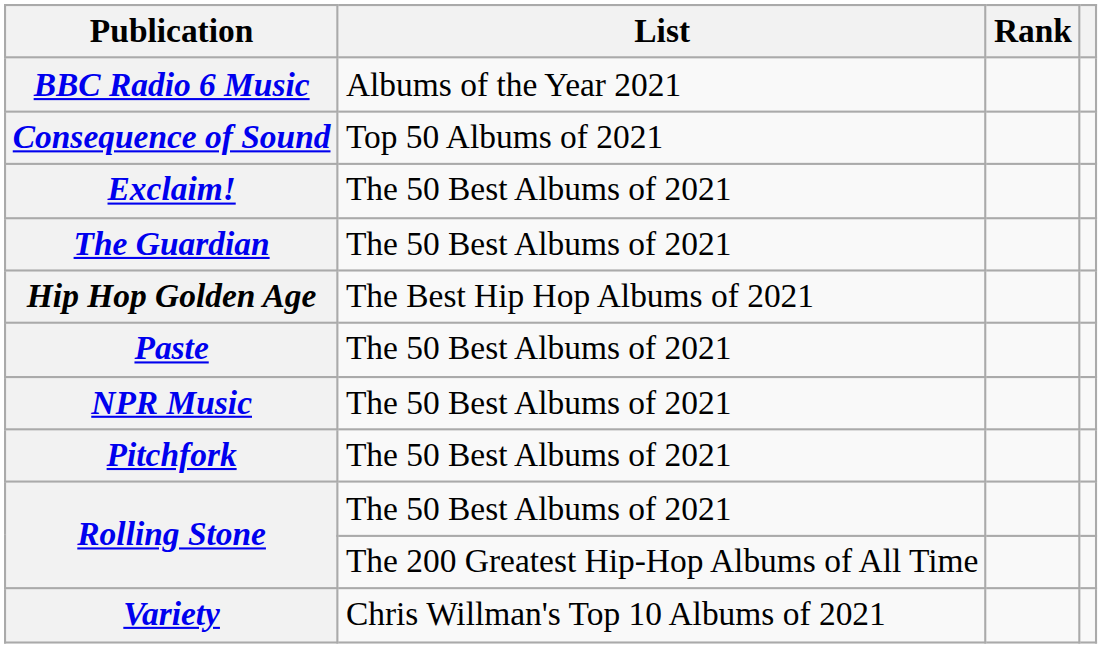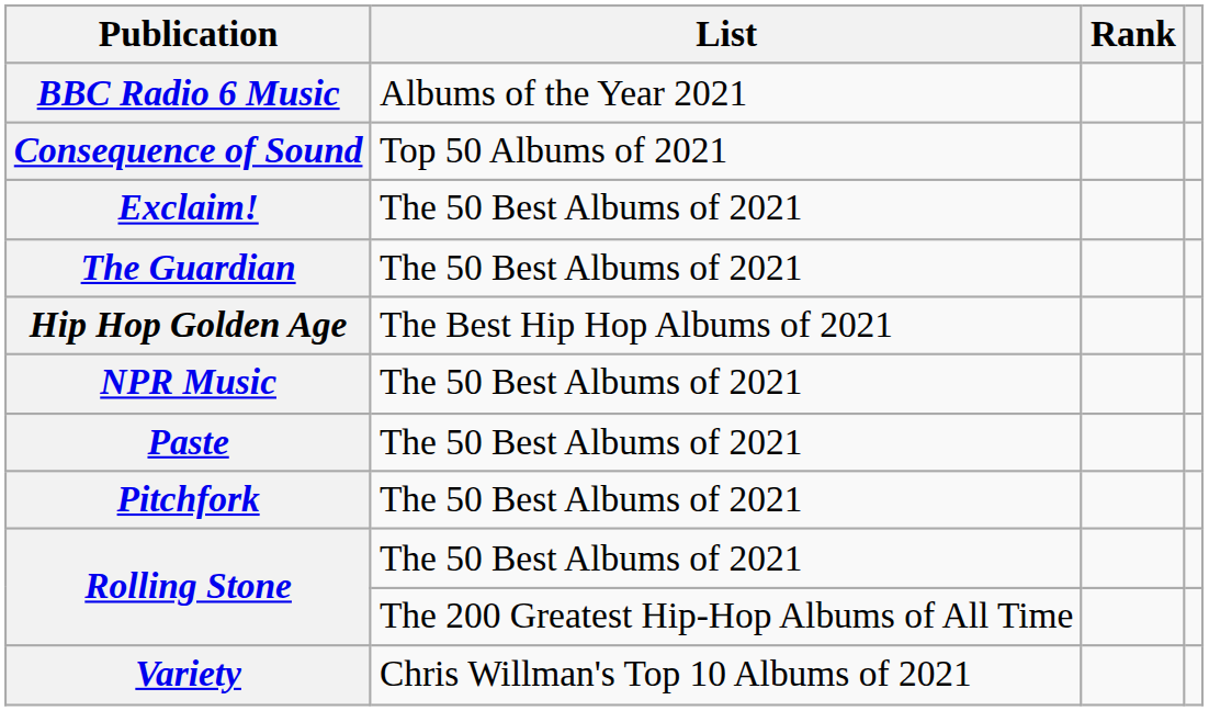rows swapped: NPR Music <-> Paste
